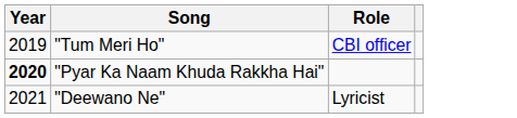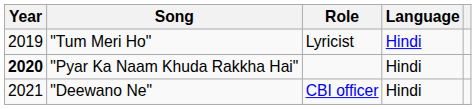+ column: Language | Hindi | Hindi | Hindi
"Tum Meri Ho" | Role: CBI officer -> Lyricist
"Deewano Ne" | Role: Lyricist -> CBI officer
